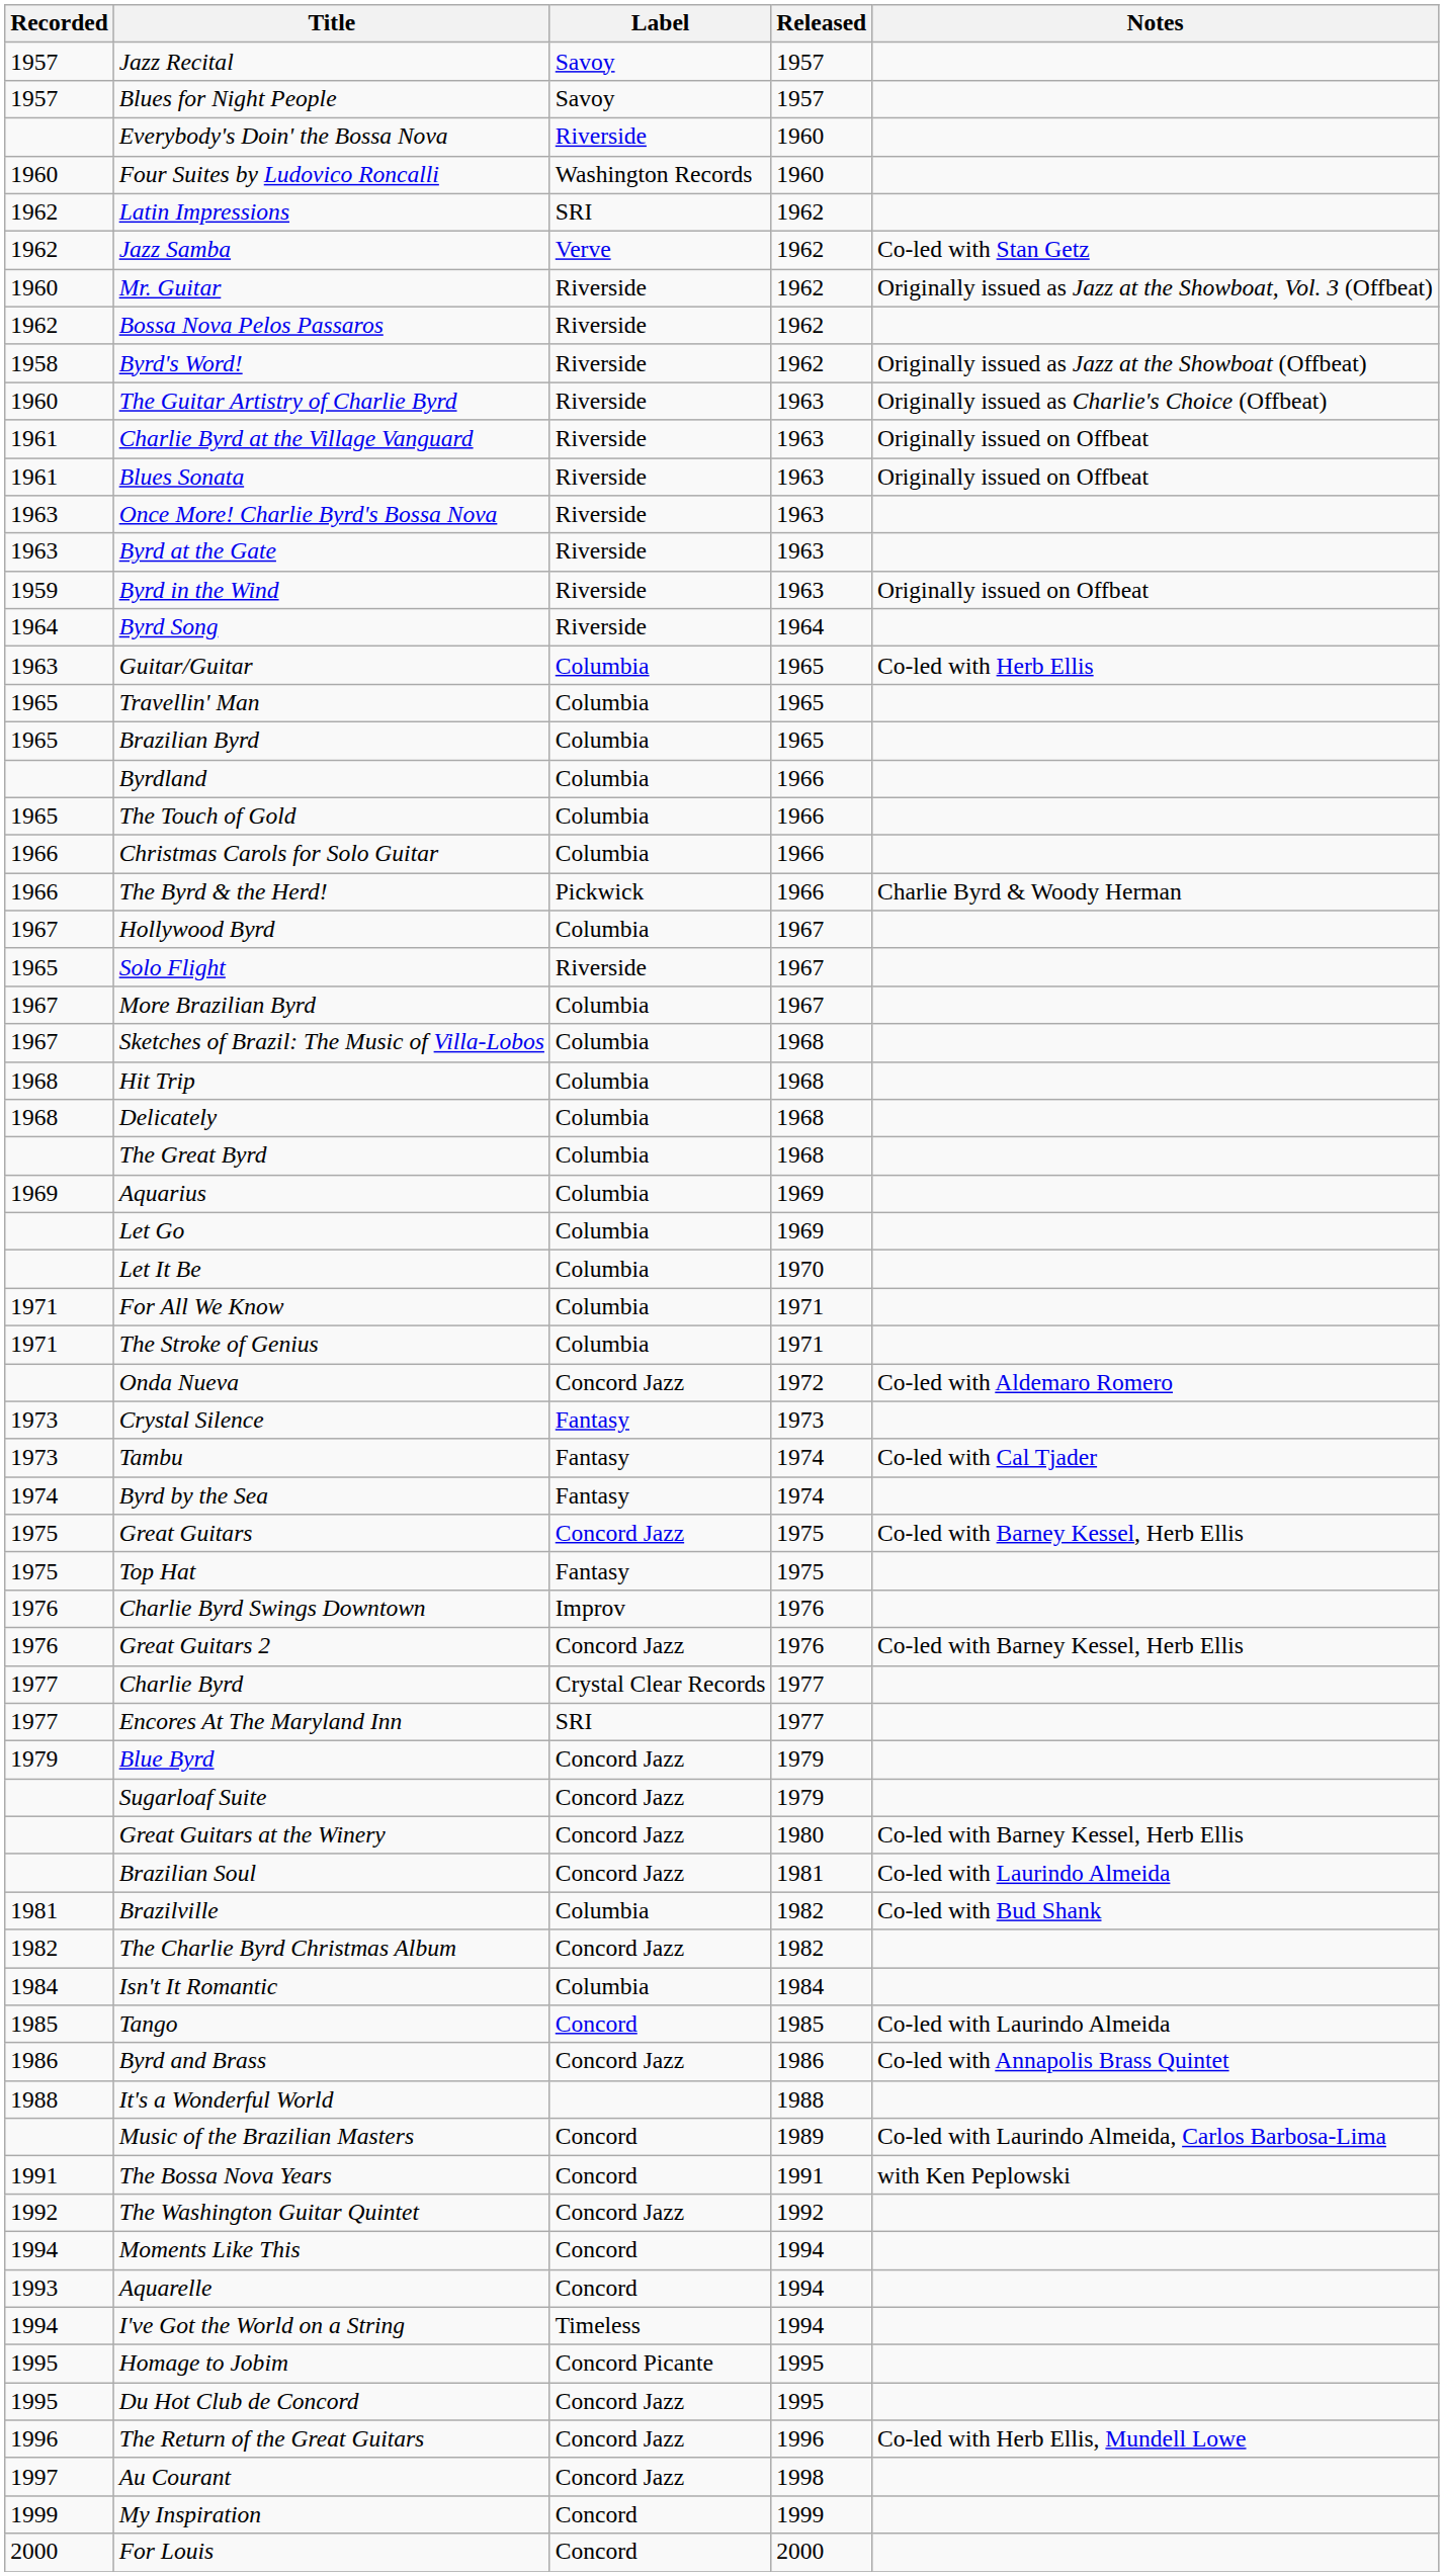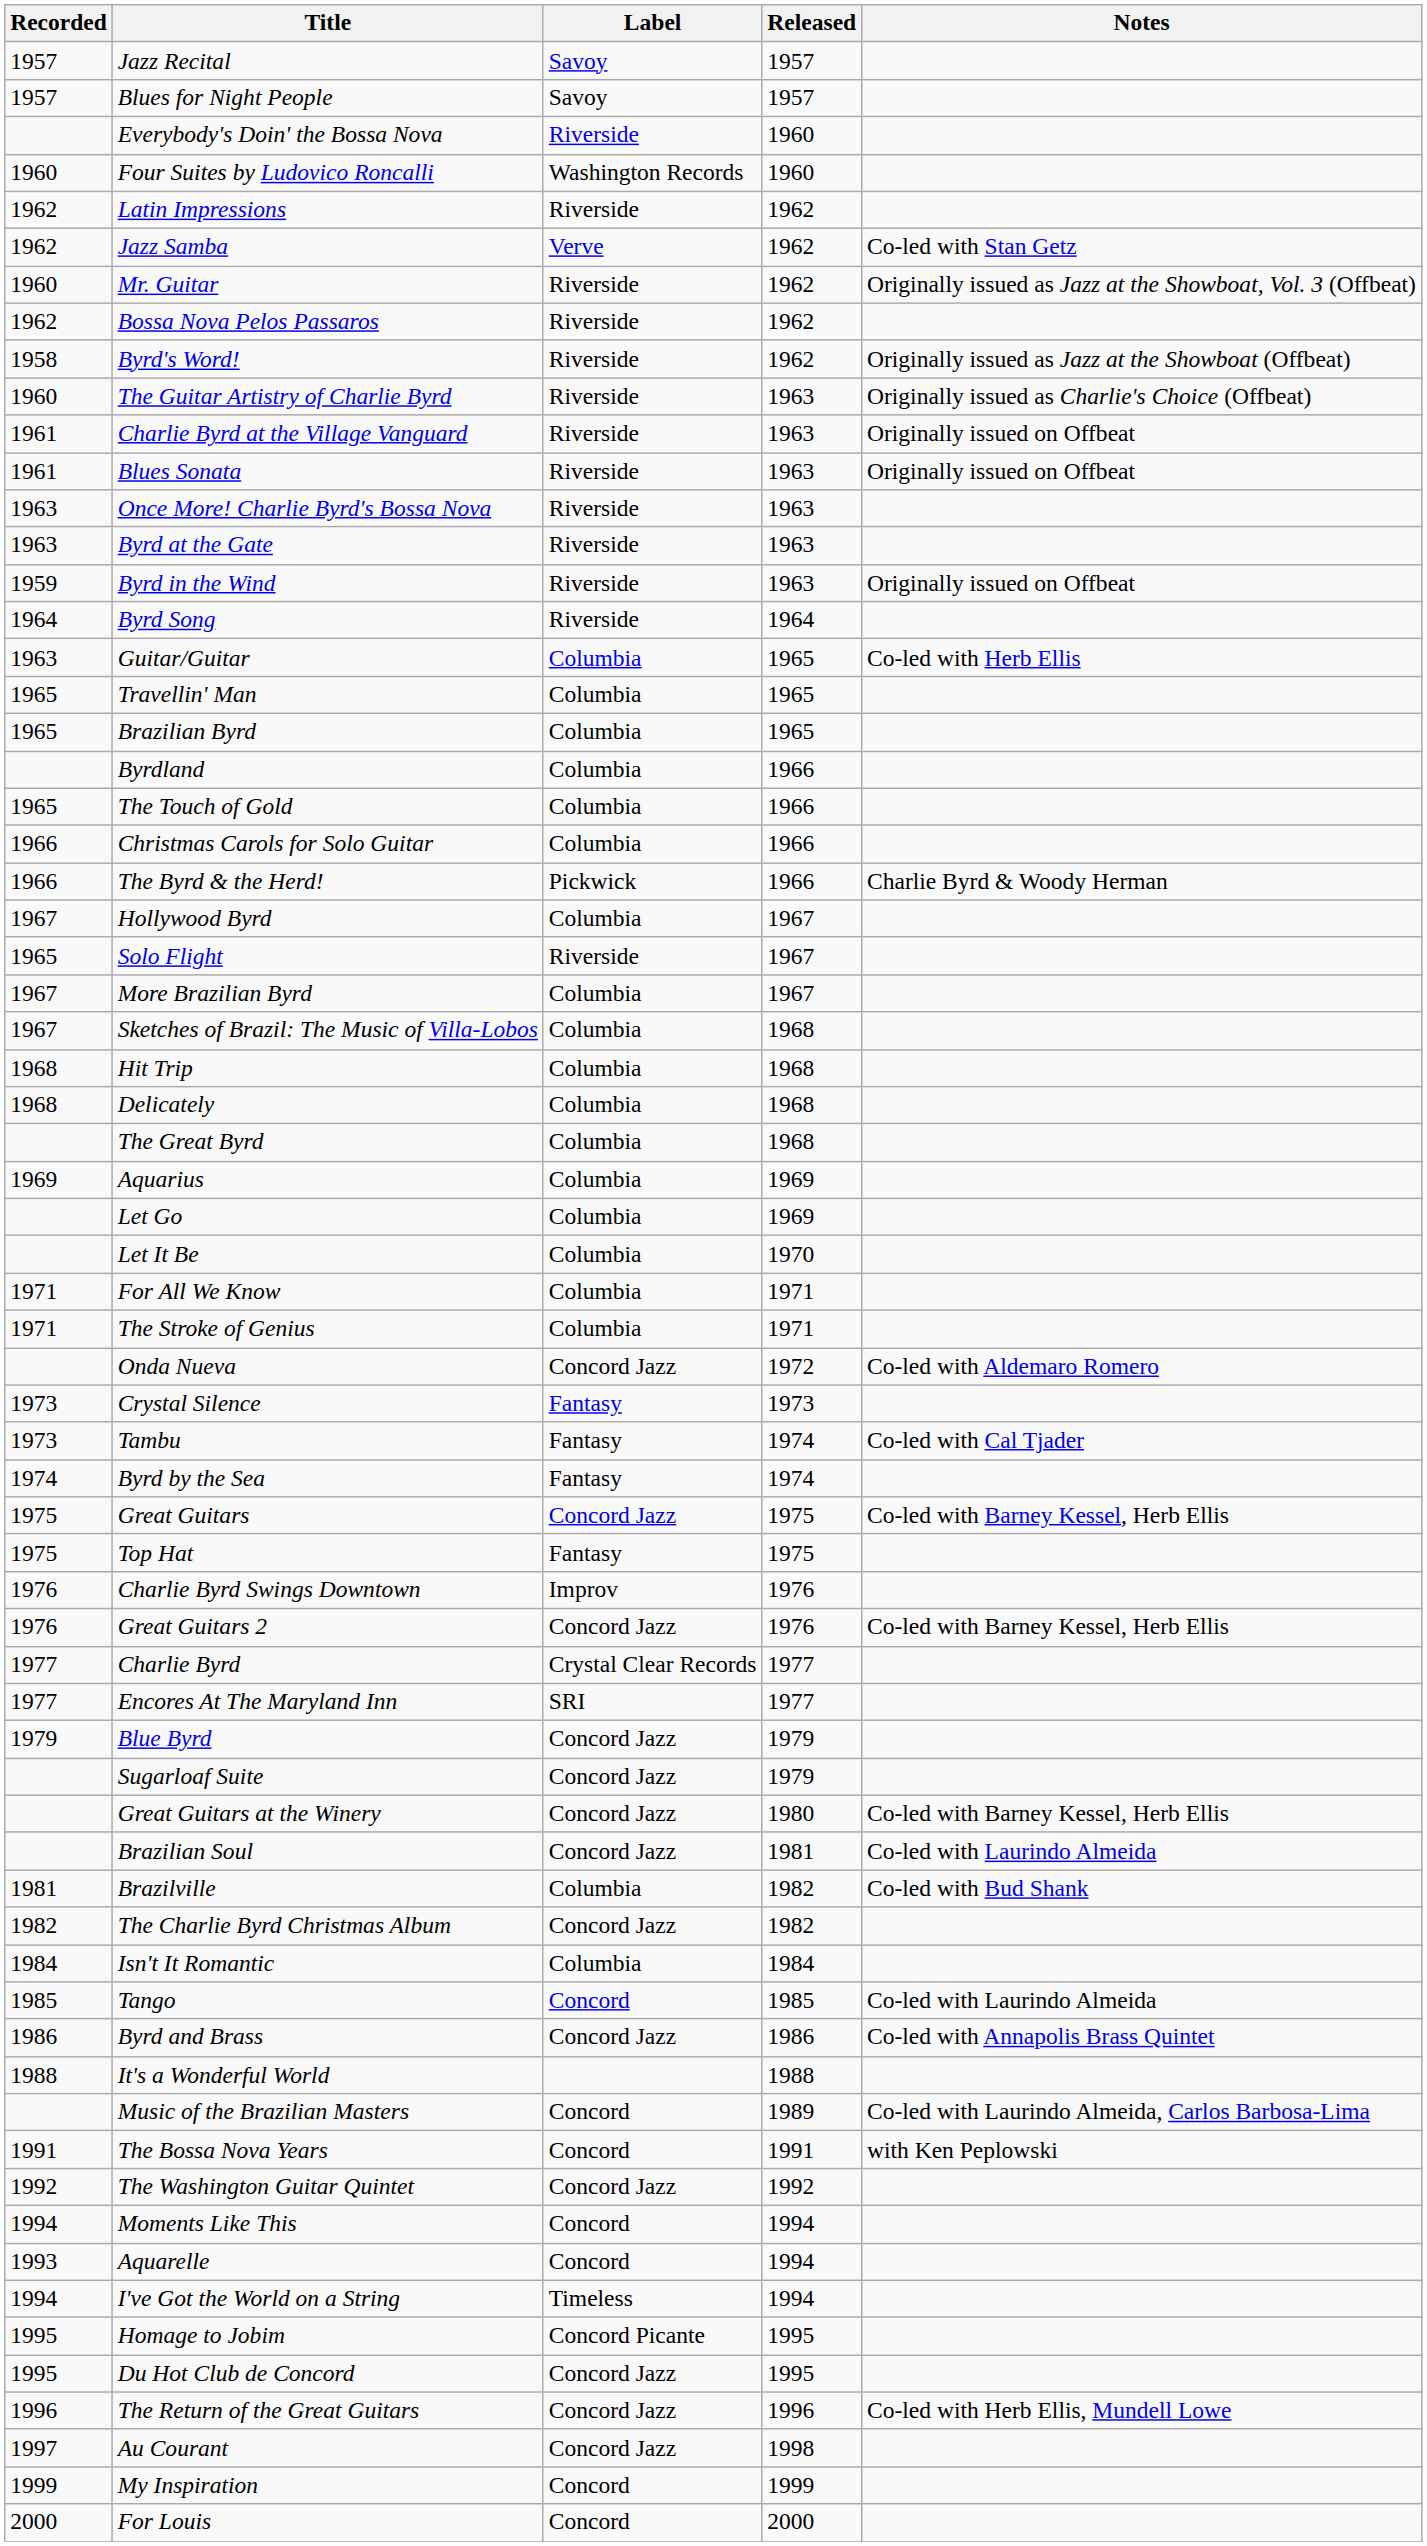Latin Impressions | Label: SRI -> Riverside
